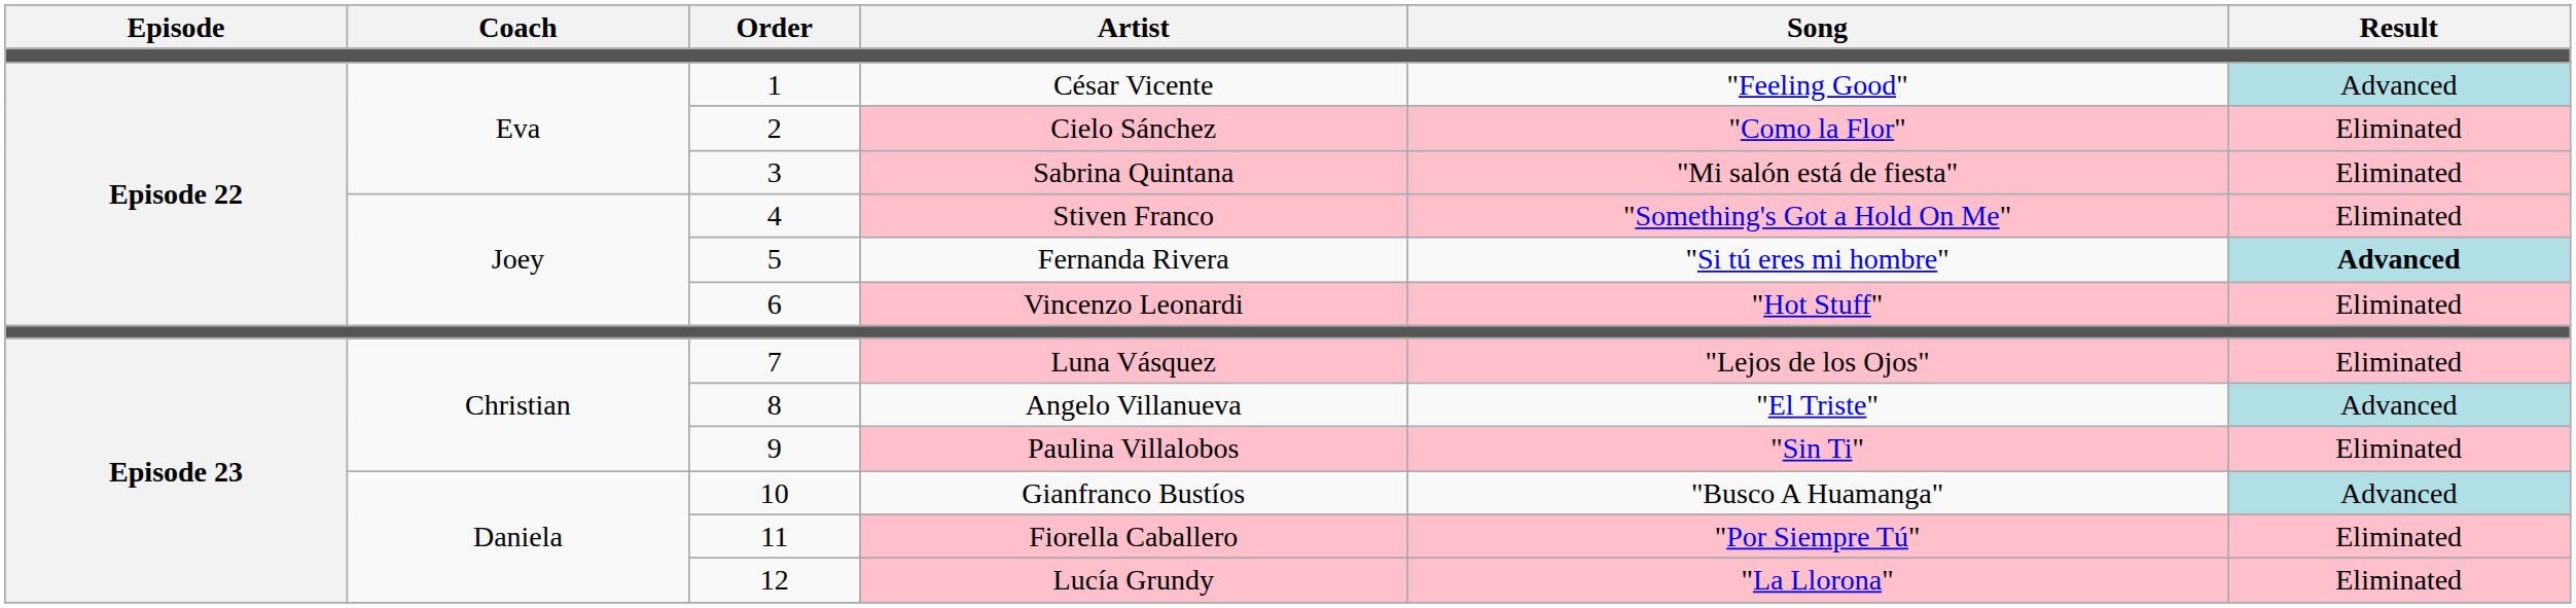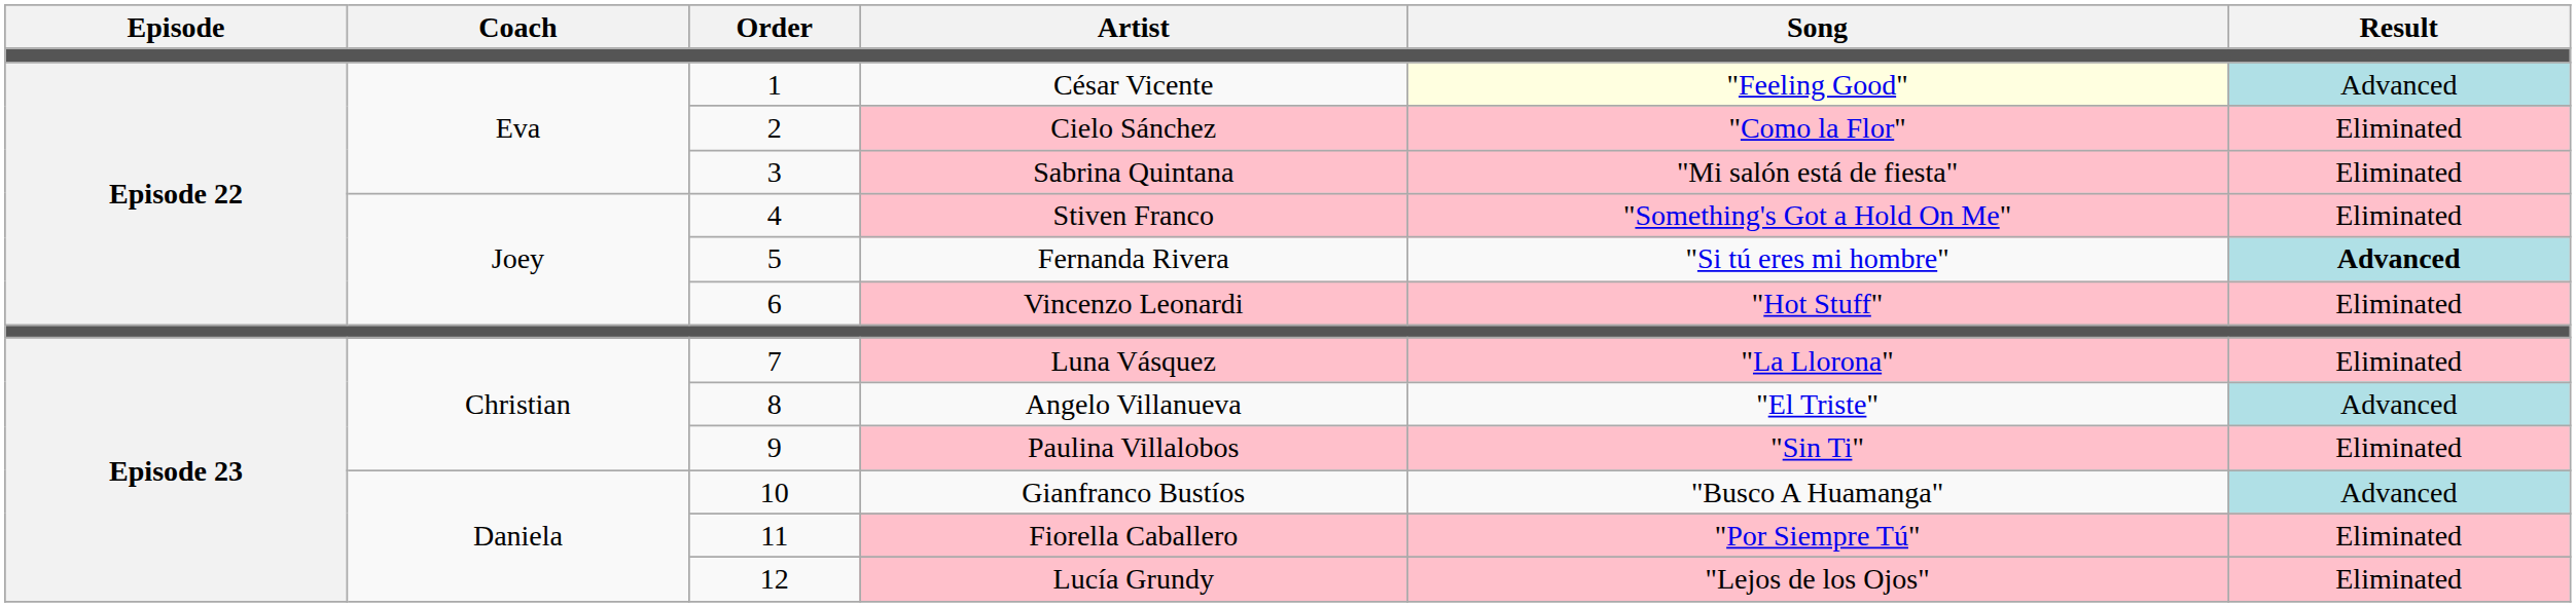César Vicente | Song: no background -> lightyellow background
Luna Vásquez | Song: "Lejos de los Ojos" -> "La Llorona"
Lucía Grundy | Song: "La Llorona" -> "Lejos de los Ojos"
